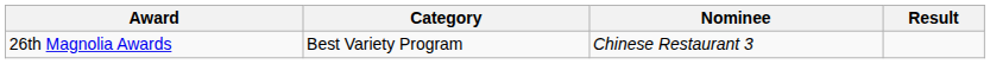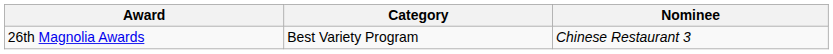- column: Result
